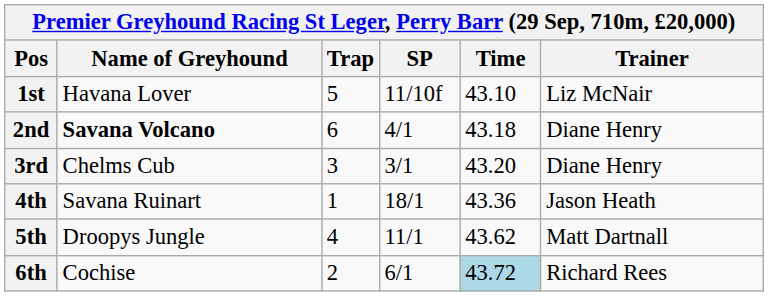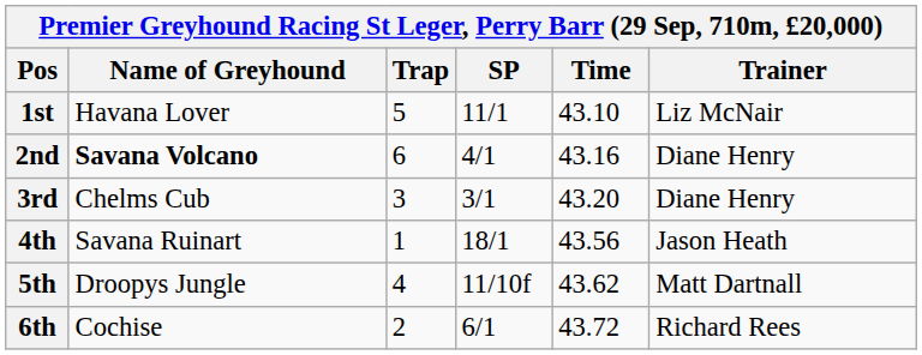1st | SP: 11/10f -> 11/1
2nd | Time: 43.18 -> 43.16
4th | Time: 43.36 -> 43.56
5th | SP: 11/1 -> 11/10f
6th | Time: lightblue background -> no background
